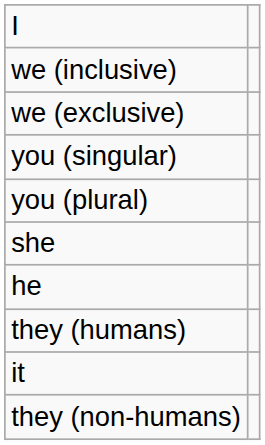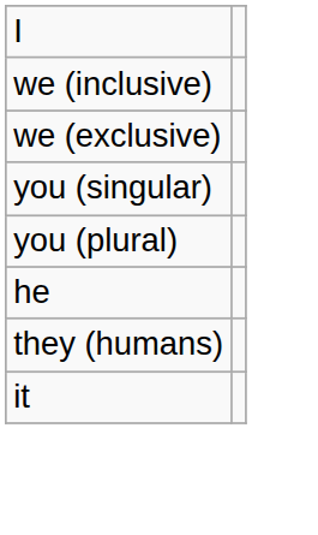- row: she
- row: they (non-humans)
